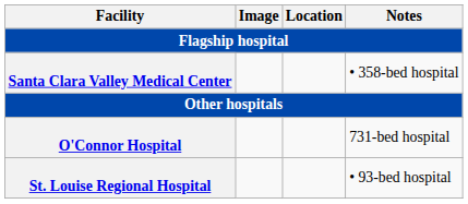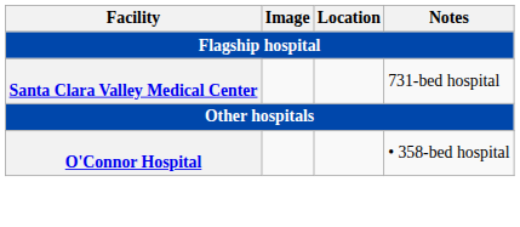Santa Clara Valley Medical Center | Notes: • 358-bed hospital -> 731-bed hospital
O'Connor Hospital | Notes: 731-bed hospital -> • 358-bed hospital
- row: St. Louise Regional Hospital | • 93-bed hospital
